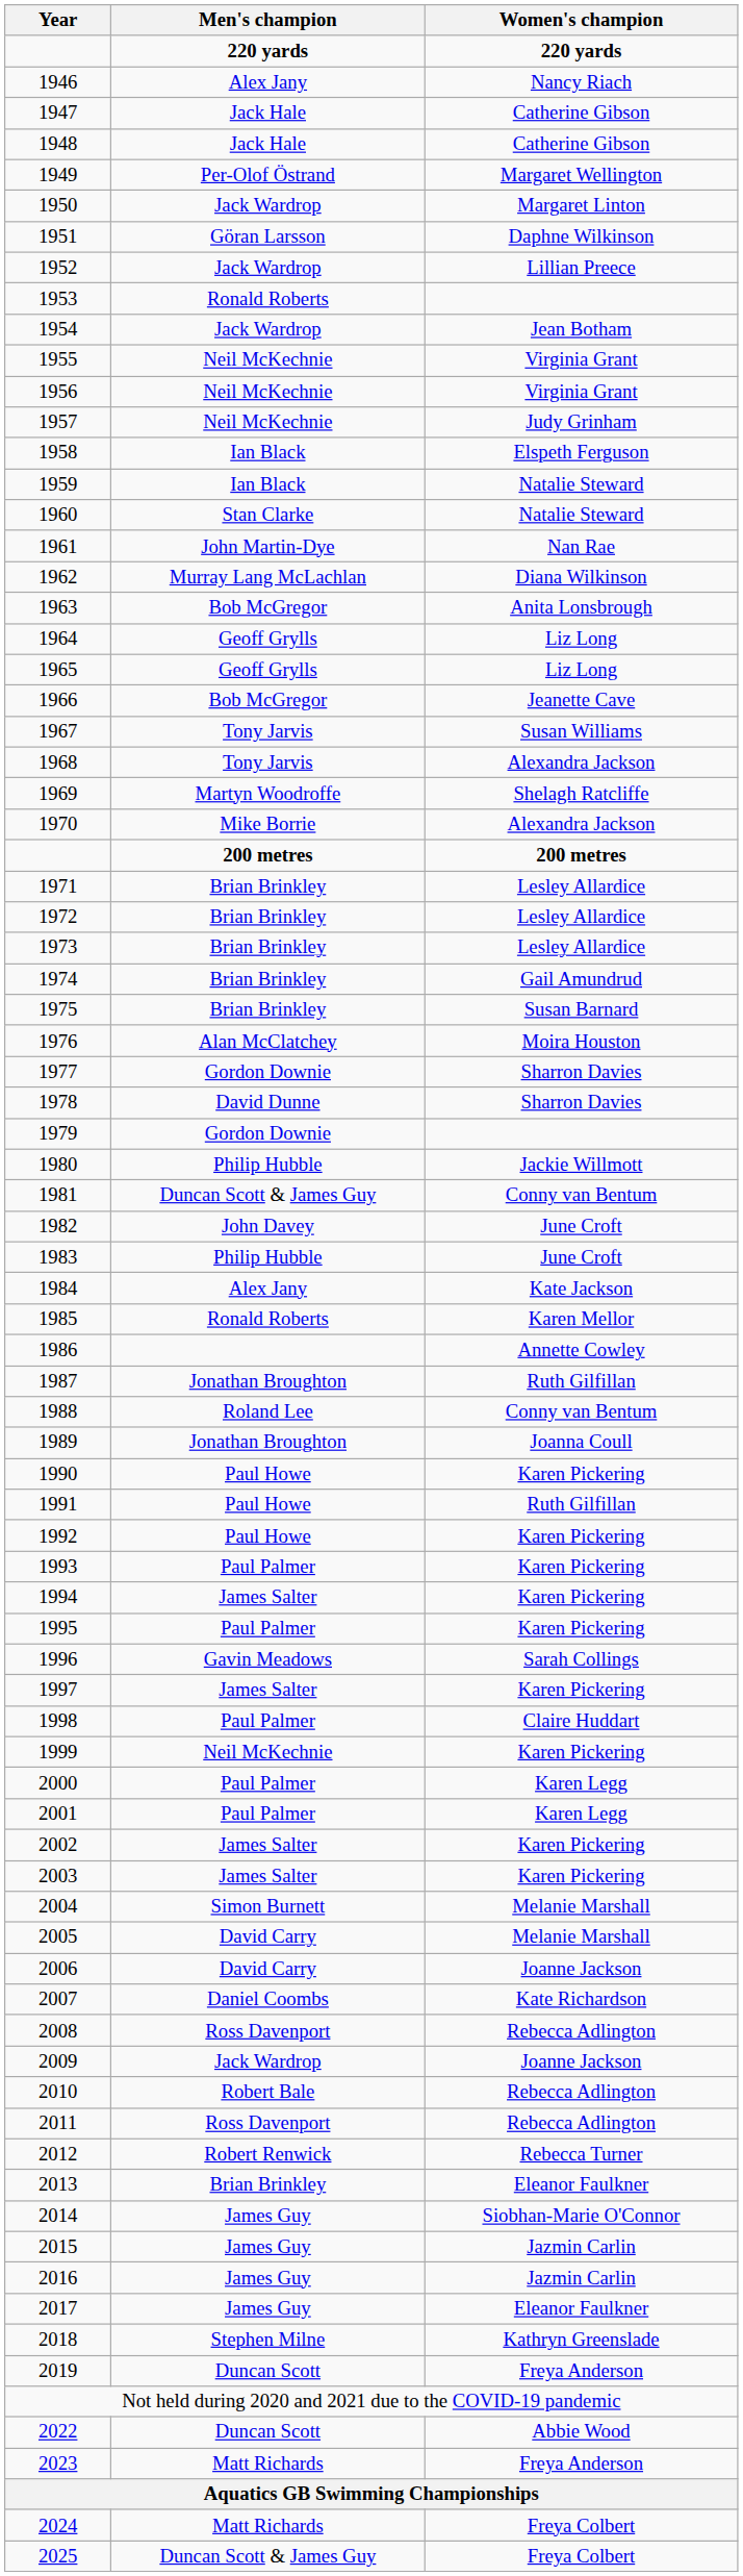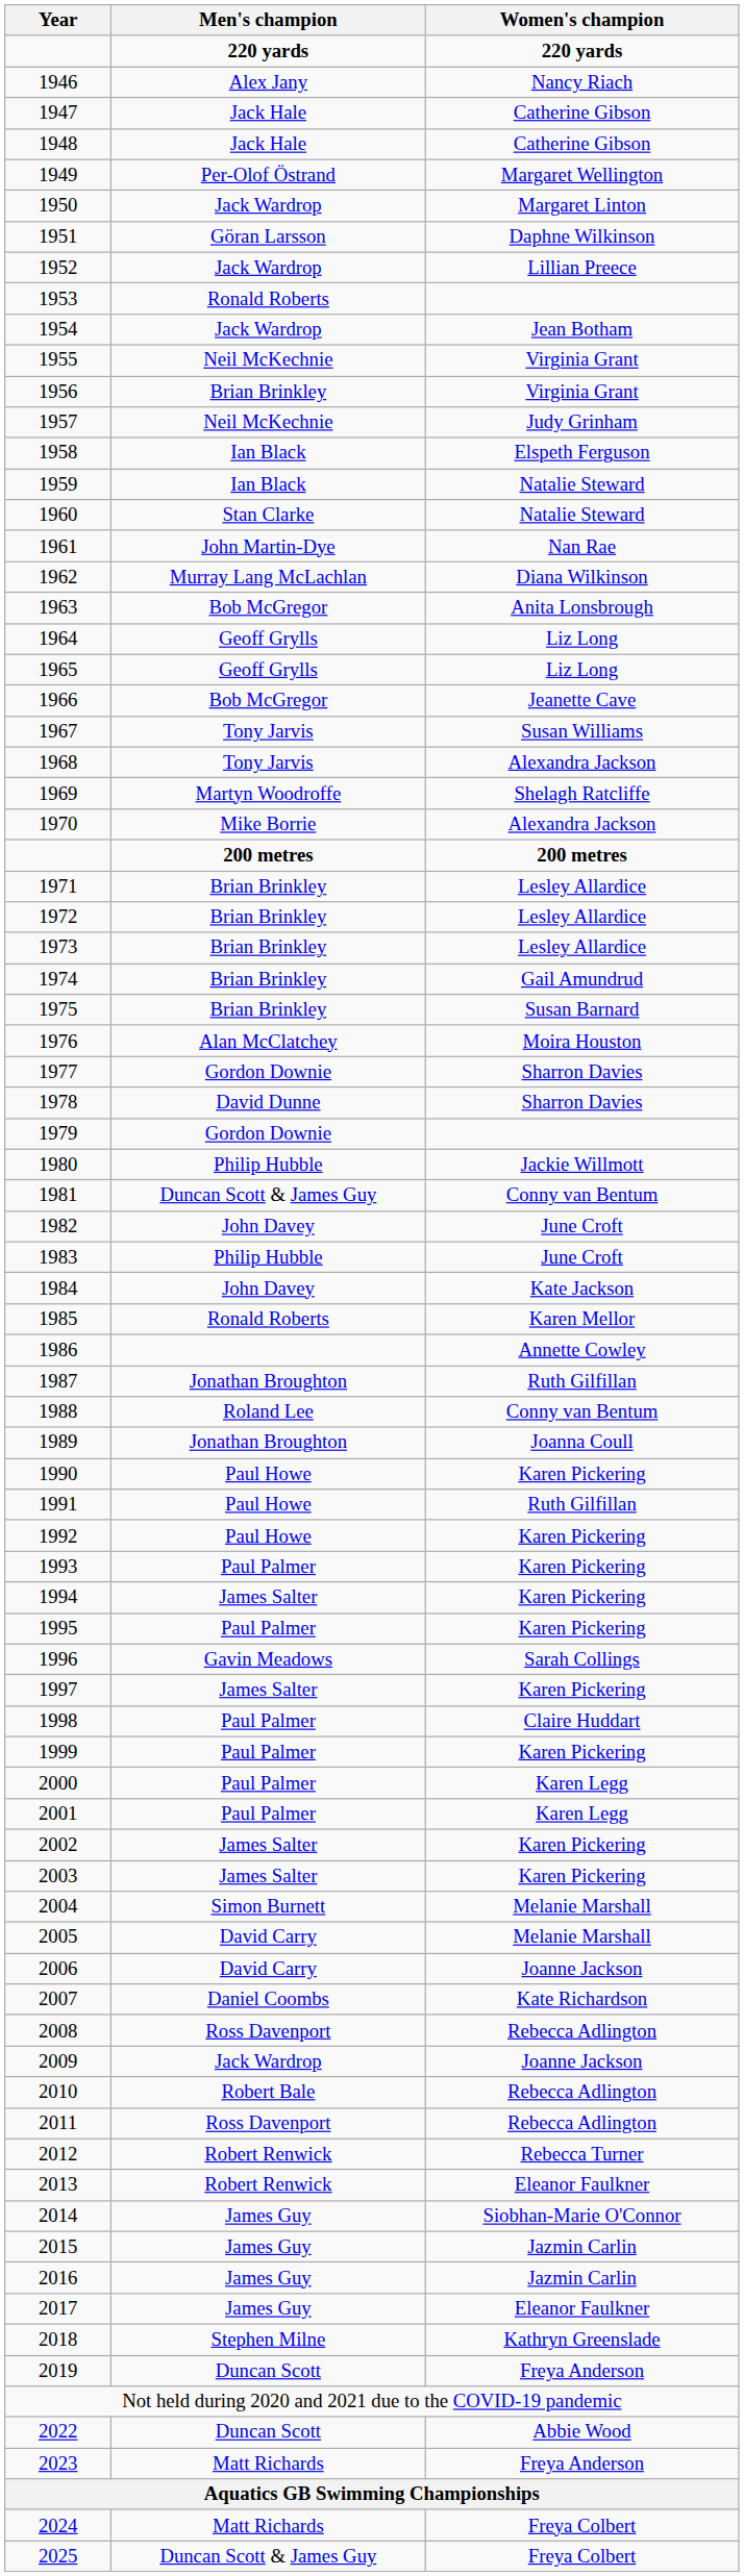1956 | Men's champion: Neil McKechnie -> Brian Brinkley
1984 | Men's champion: Alex Jany -> John Davey
1999 | Men's champion: Neil McKechnie -> Paul Palmer
2013 | Men's champion: Brian Brinkley -> Robert Renwick
